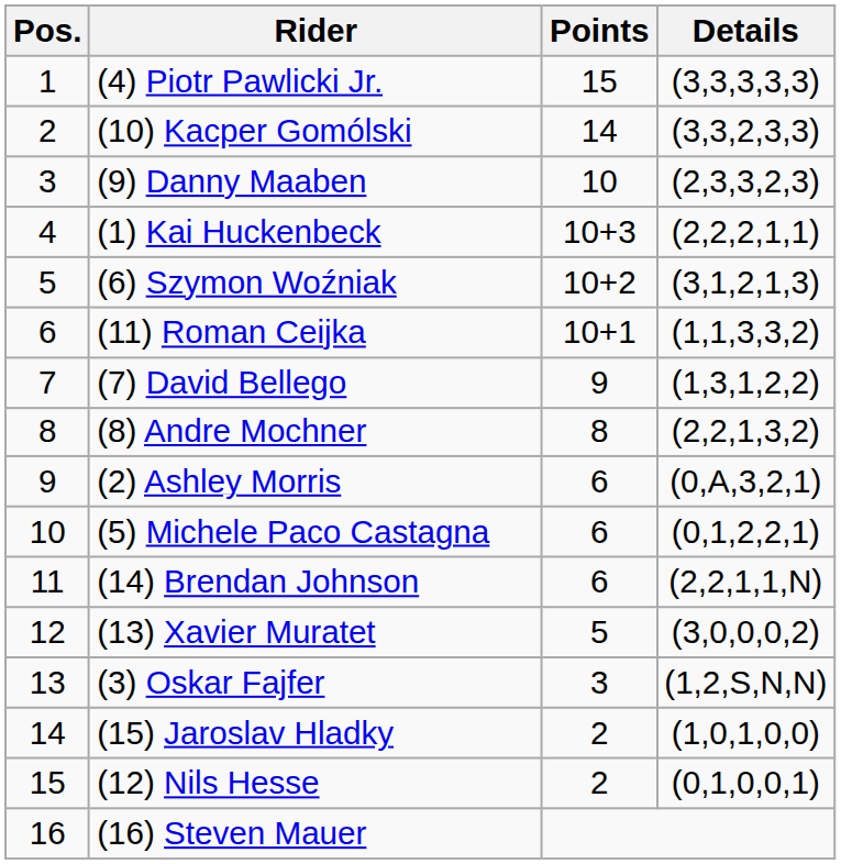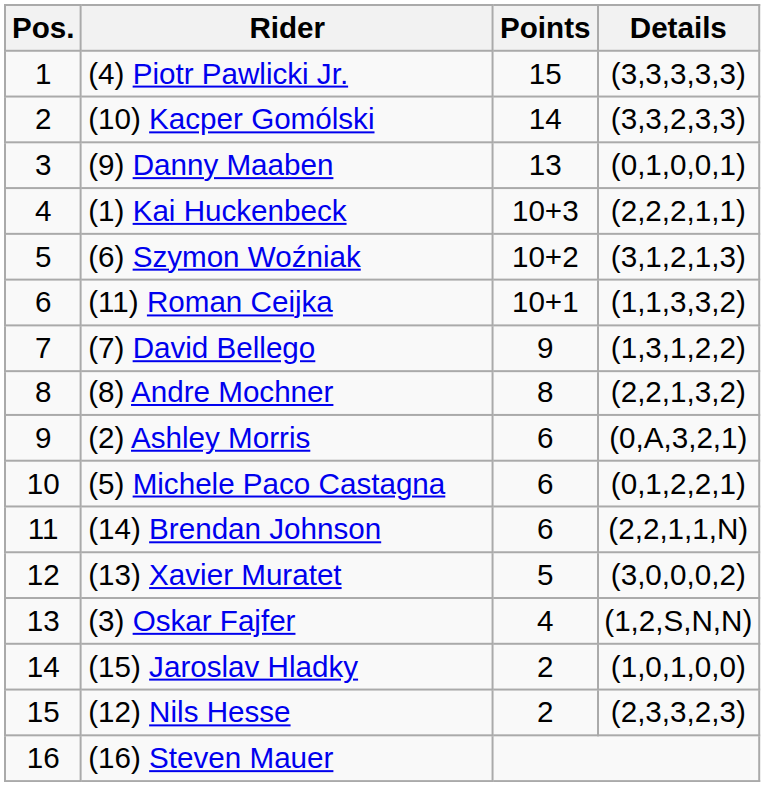(9) Danny Maaben | Points: 10 -> 13
(9) Danny Maaben | Details: (2,3,3,2,3) -> (0,1,0,0,1)
(3) Oskar Fajfer | Points: 3 -> 4
(12) Nils Hesse | Details: (0,1,0,0,1) -> (2,3,3,2,3)
